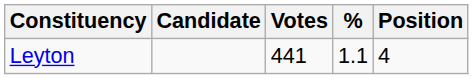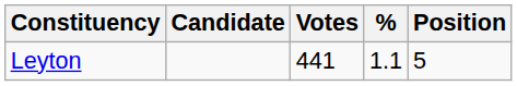Leyton | Position: 4 -> 5
